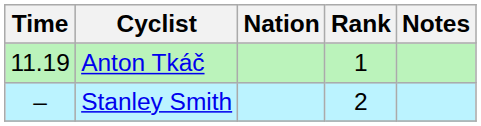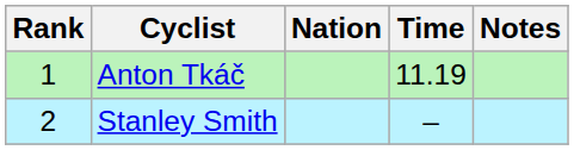columns swapped: Rank <-> Time
